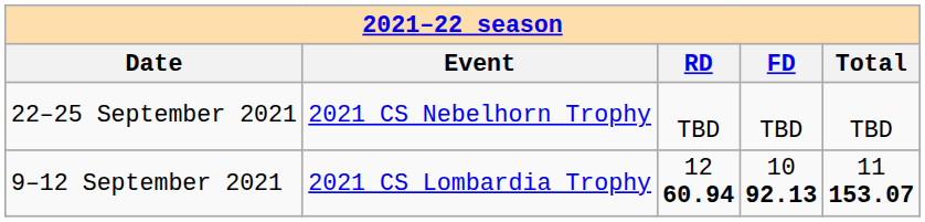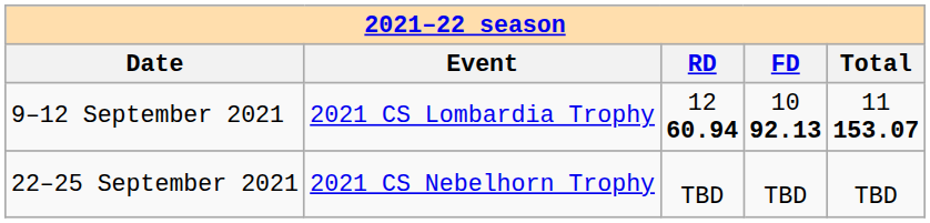rows swapped: 22–25 September 2021 <-> 9–12 September 2021
